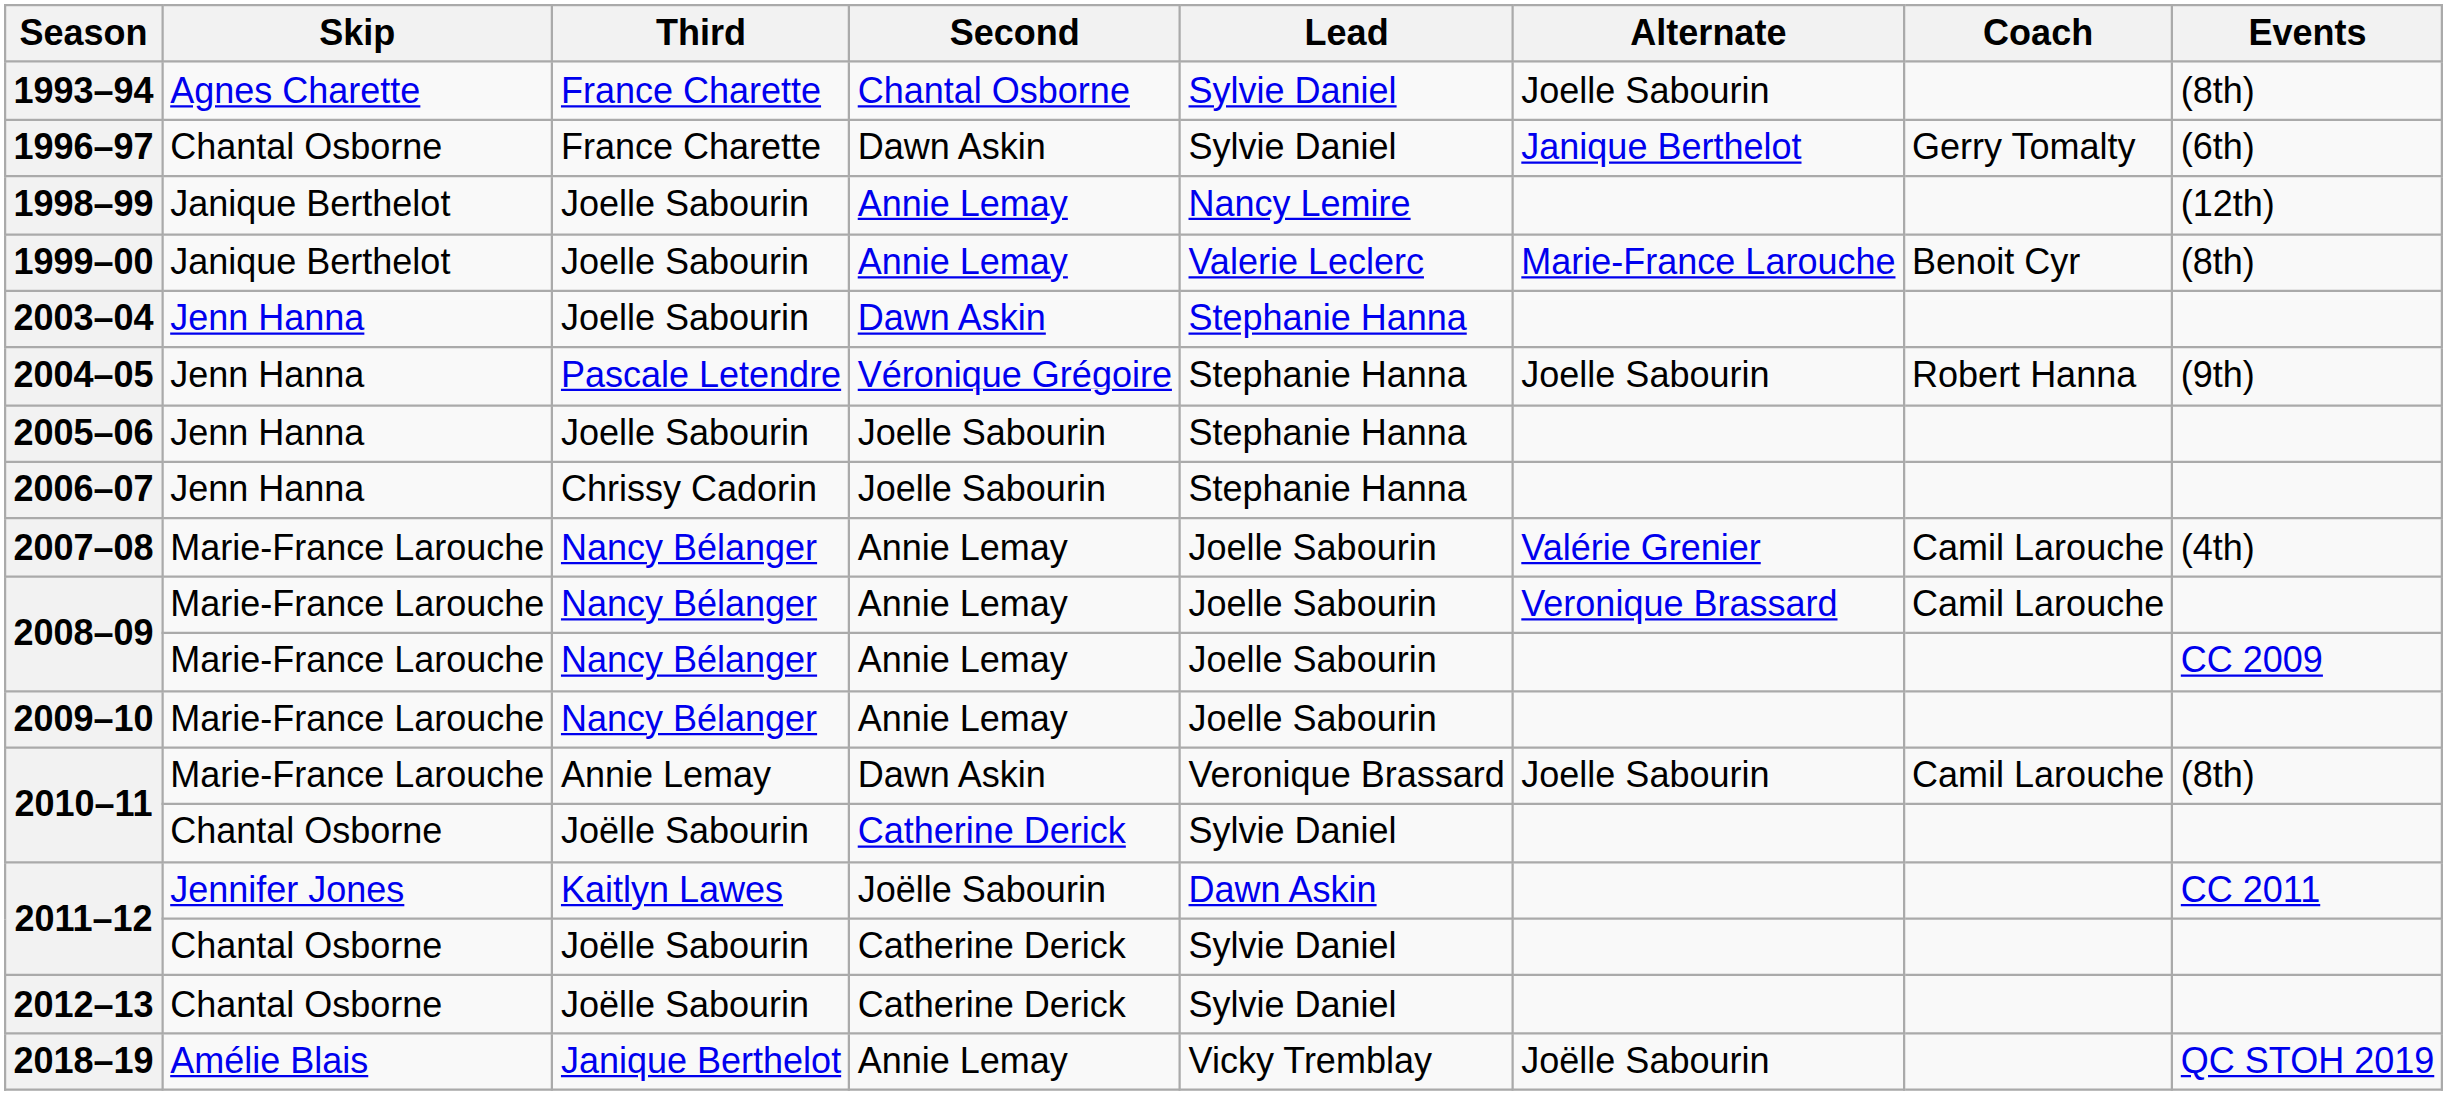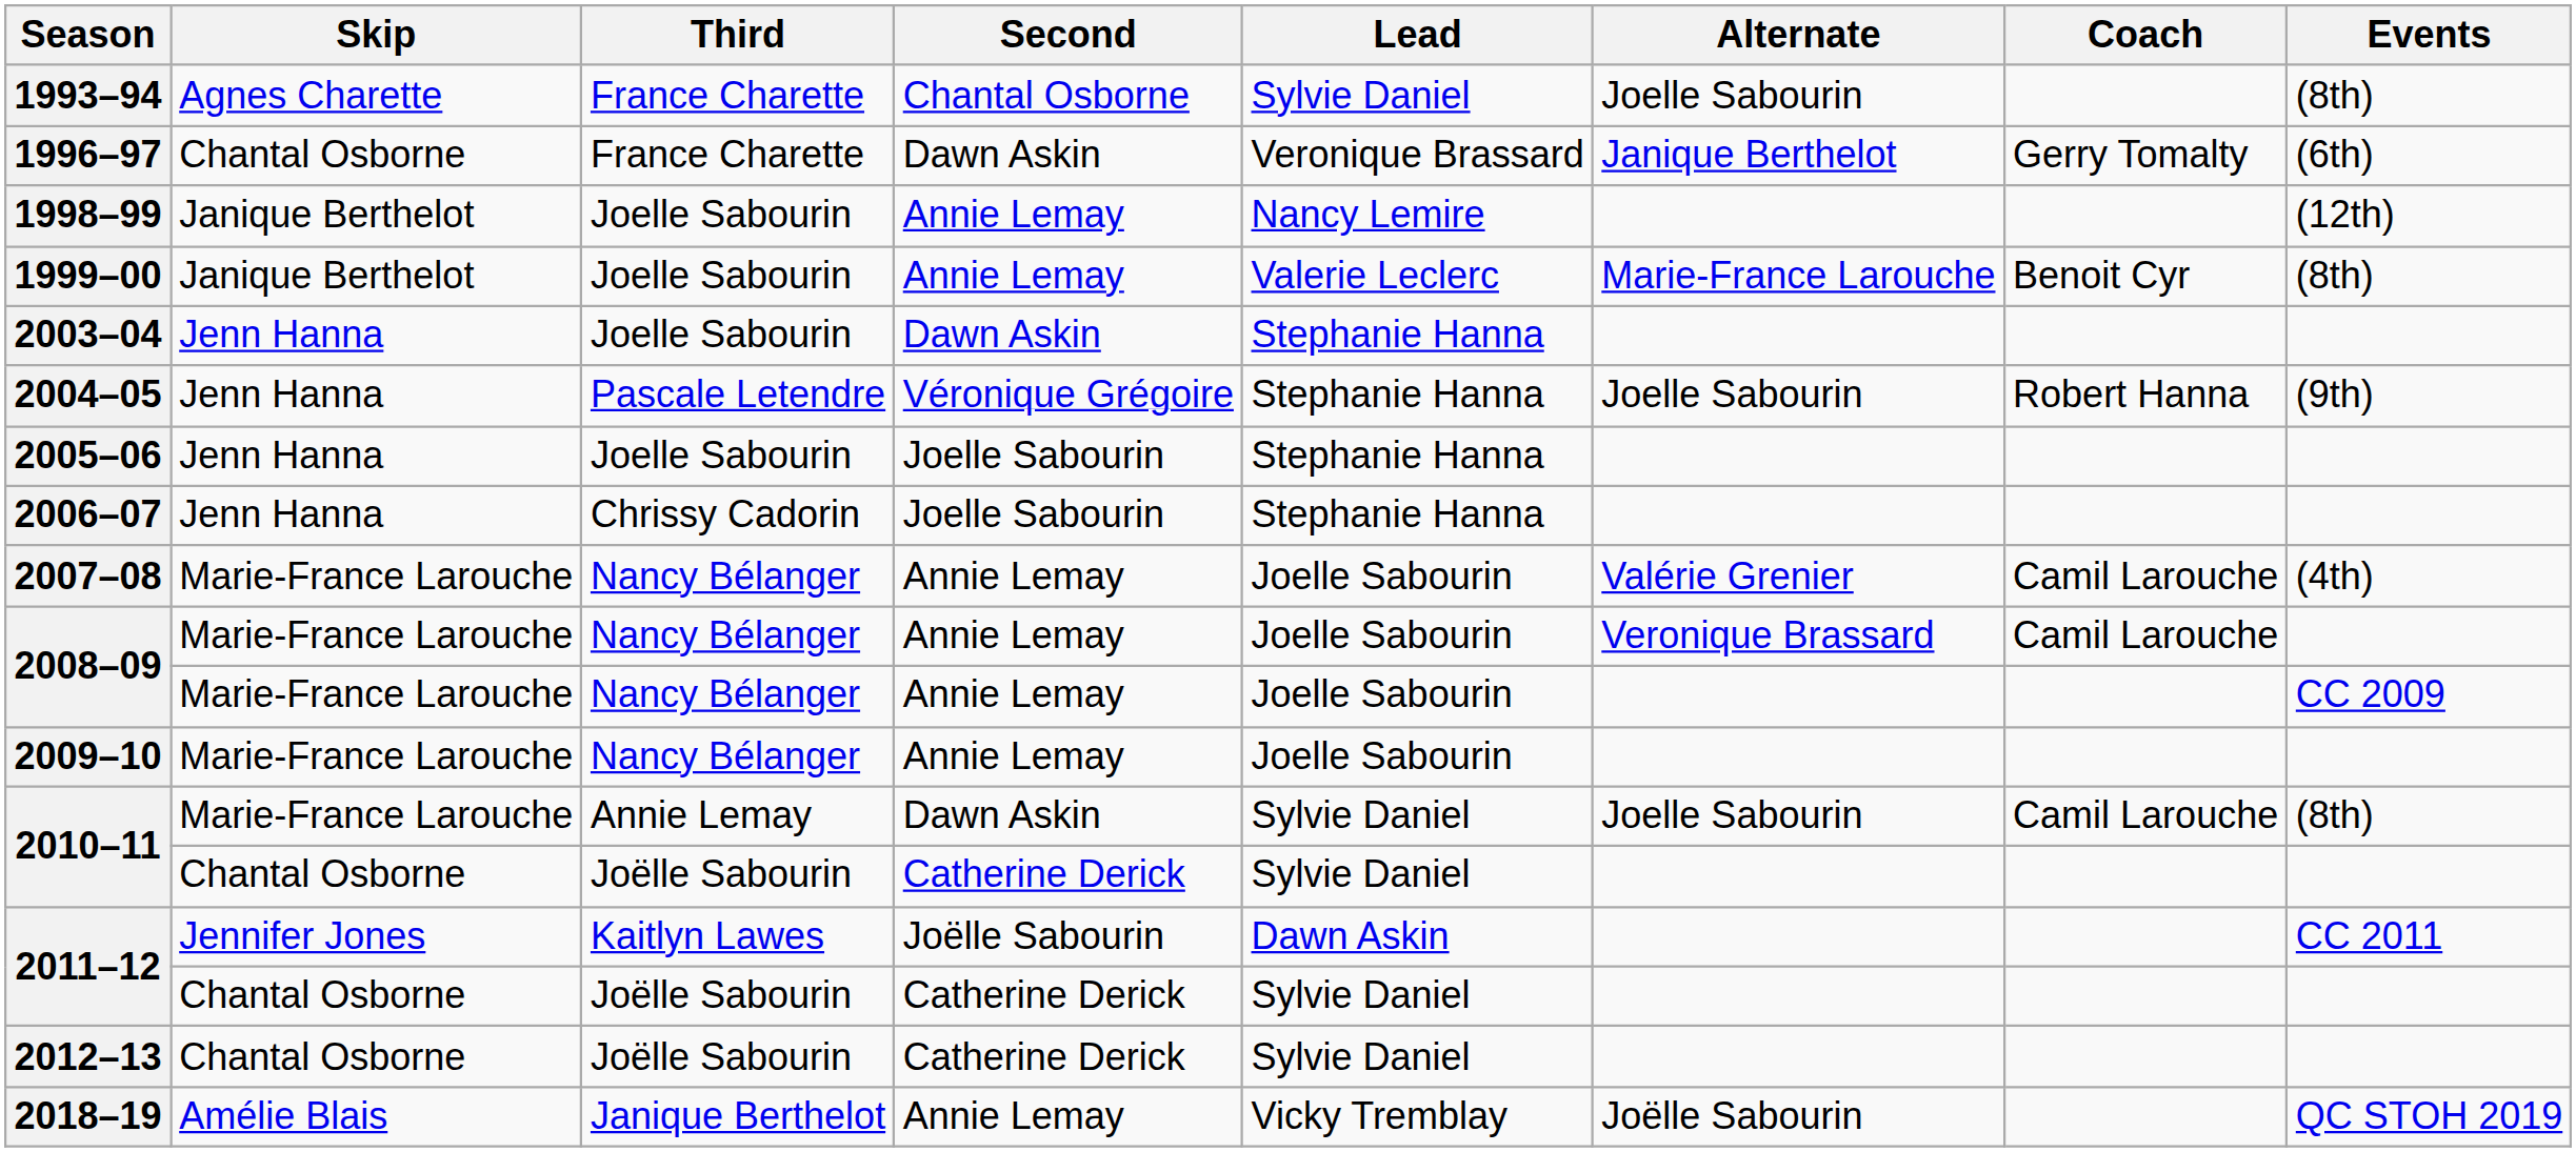1996–97 | Lead: Sylvie Daniel -> Veronique Brassard
2010–11 / Annie Lemay | Lead: Veronique Brassard -> Sylvie Daniel
